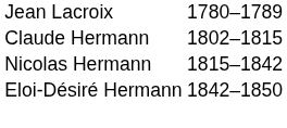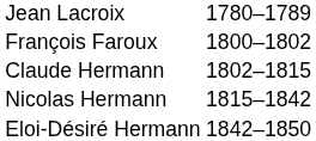+ row: François Faroux | 1800–1802
